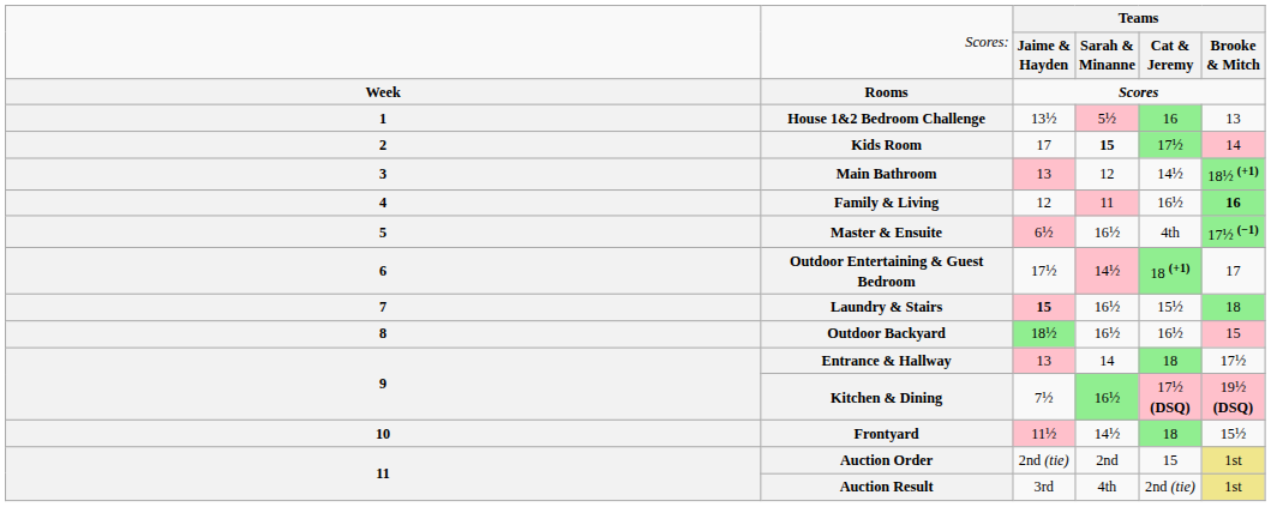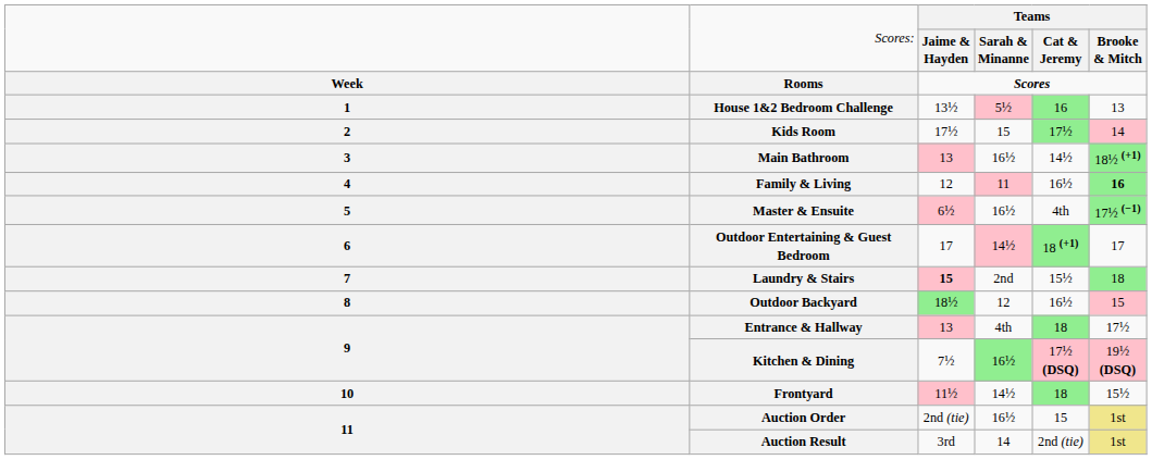Kids Room | column 3: 17 -> 17½
Kids Room | column 4: bold -> normal
Main Bathroom | column 4: 12 -> 16½
Outdoor Entertaining & Guest Bedroom | column 3: 17½ -> 17
Laundry & Stairs | column 4: 16½ -> 2nd
Outdoor Backyard | column 4: 16½ -> 12
Entrance & Hallway | column 4: 14 -> 4th
Auction Order | column 4: 2nd -> 16½
Auction Result | column 4: 4th -> 14
